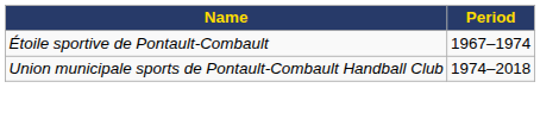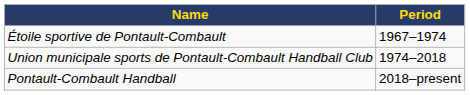+ row: Pontault-Combault Handball | 2018–present
